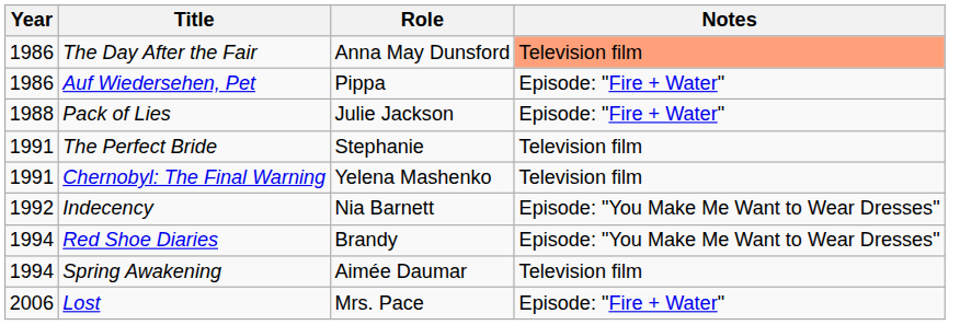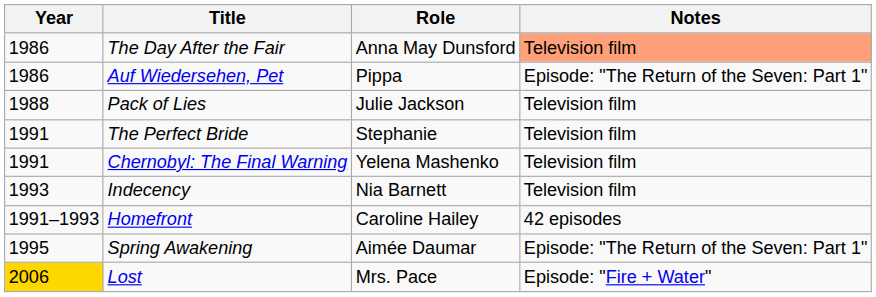Auf Wiedersehen, Pet | Notes: Episode: "Fire + Water" -> Episode: "The Return of the Seven: Part 1"
Pack of Lies | Notes: Episode: "Fire + Water" -> Television film
Indecency | Year: 1992 -> 1993
Indecency | Notes: Episode: "You Make Me Want to Wear Dresses" -> Television film
+ row: 1991–1993 | Homefront | Caroline Hailey | 42 episodes
- row: 1994 | Red Shoe Diaries | Brandy | Episode: "You Make Me Want to Wear Dresses"
Spring Awakening | Year: 1994 -> 1995
Spring Awakening | Notes: Television film -> Episode: "The Return of the Seven: Part 1"
Lost | Year: no background -> gold background
